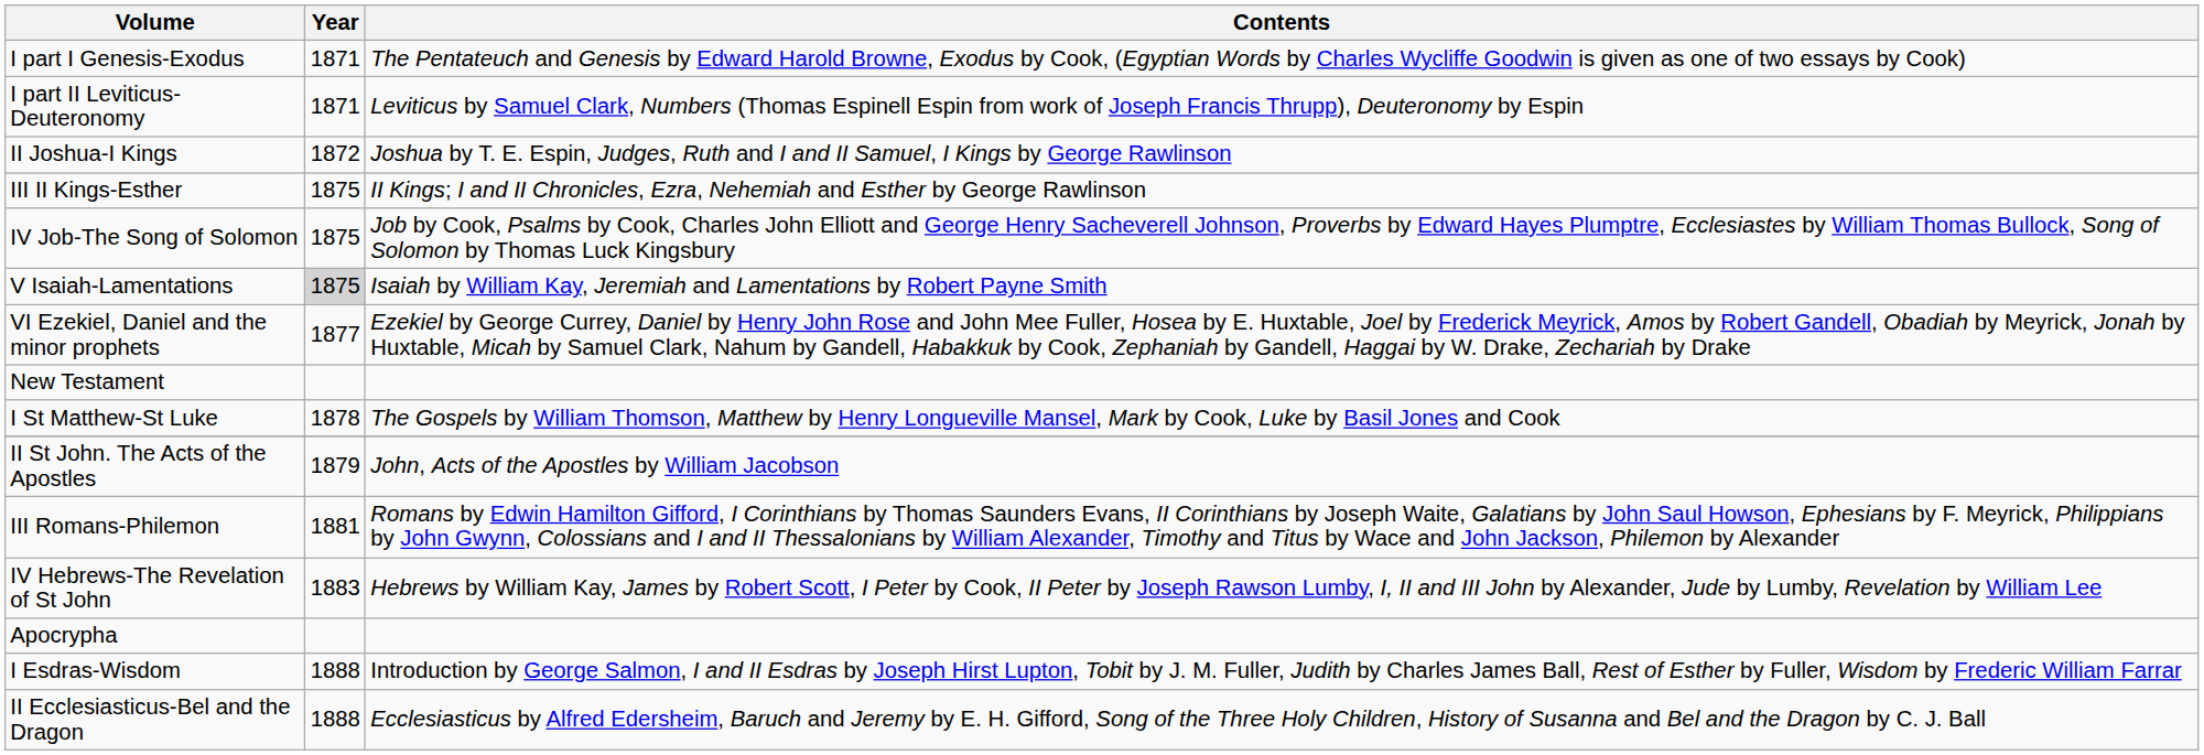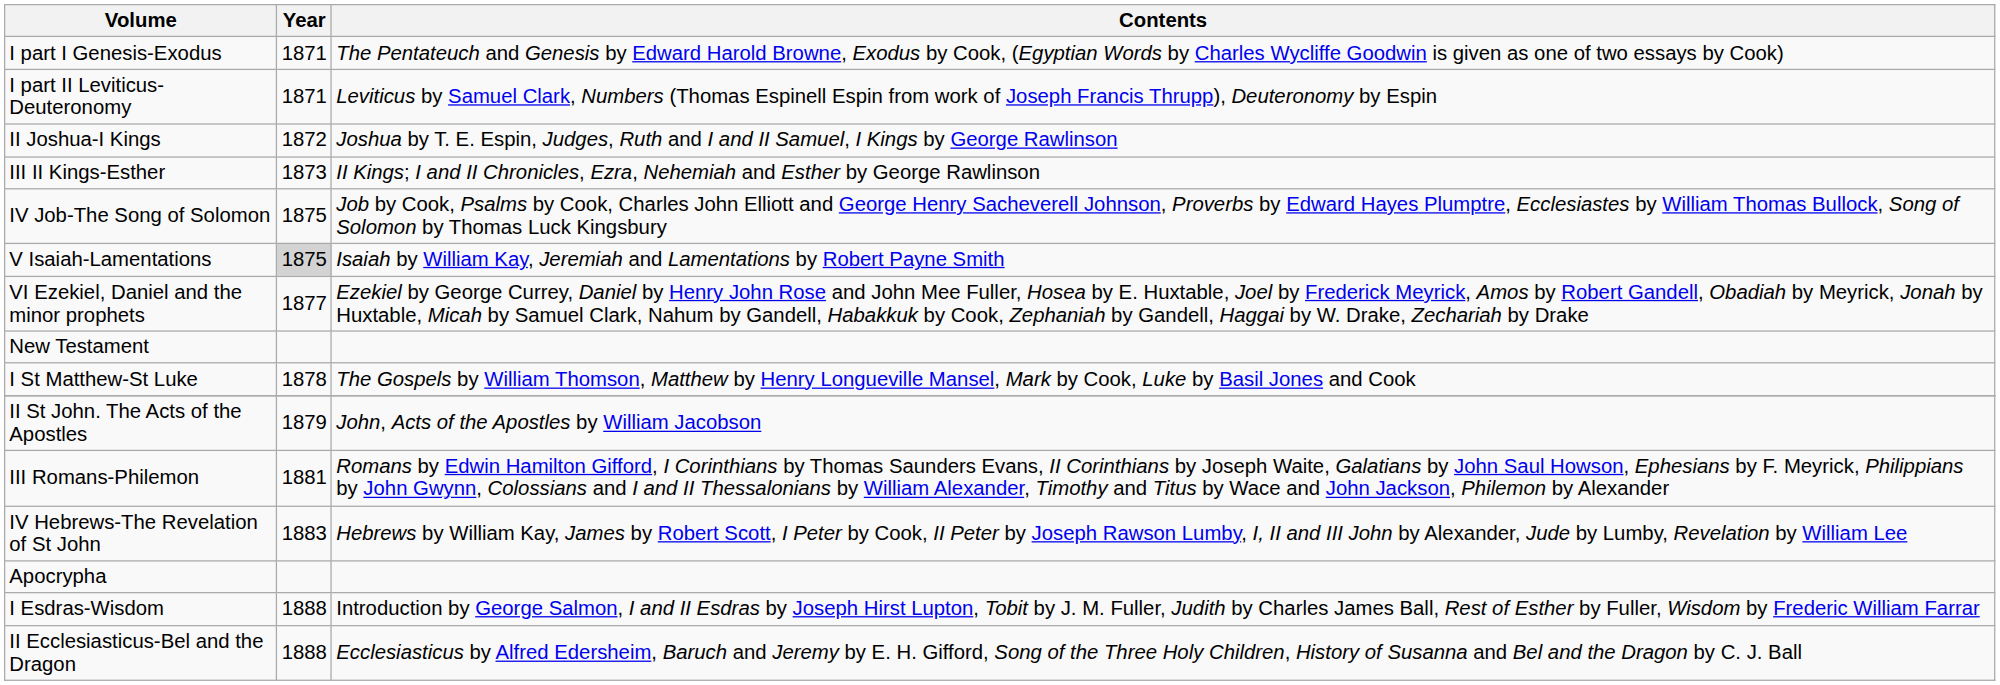III II Kings-Esther | Year: 1875 -> 1873
